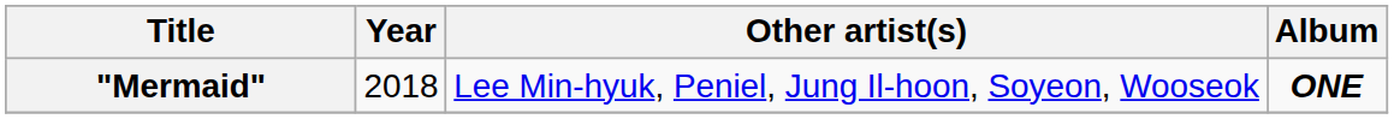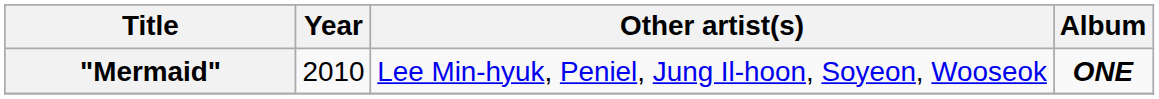"Mermaid" | Year: 2018 -> 2010
